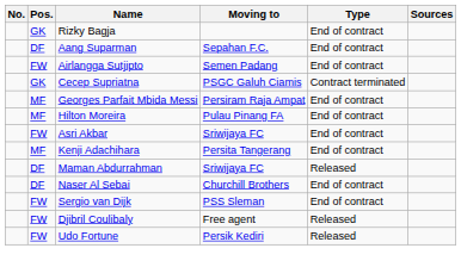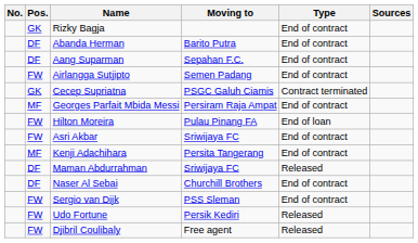+ row: DF | Abanda Herman | Barito Putra | End of contract
Hilton Moreira | Pos.: MF -> FW
Hilton Moreira | Type: End of contract -> End of loan
rows swapped: Djibril Coulibaly <-> Udo Fortune
